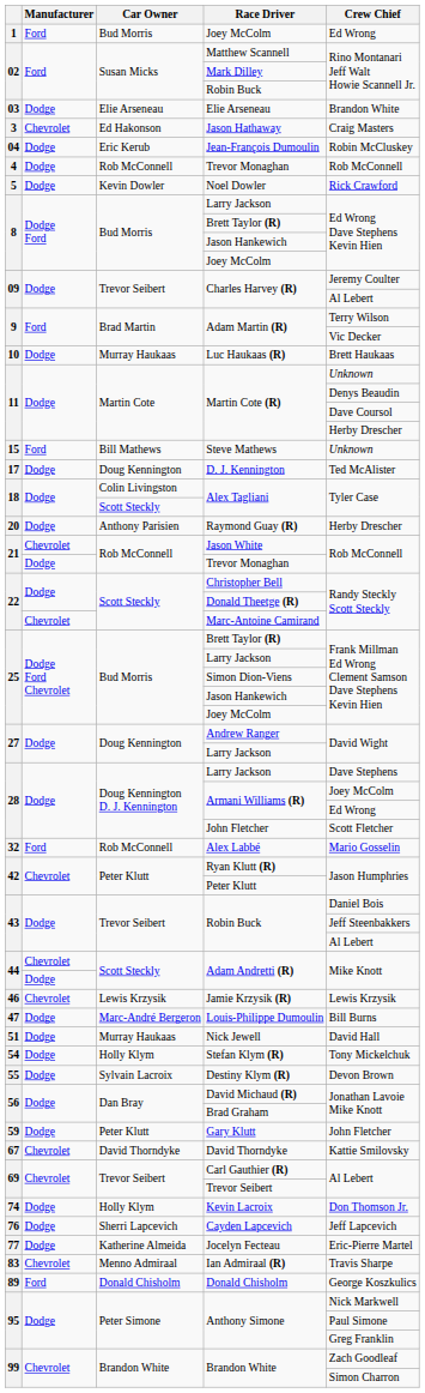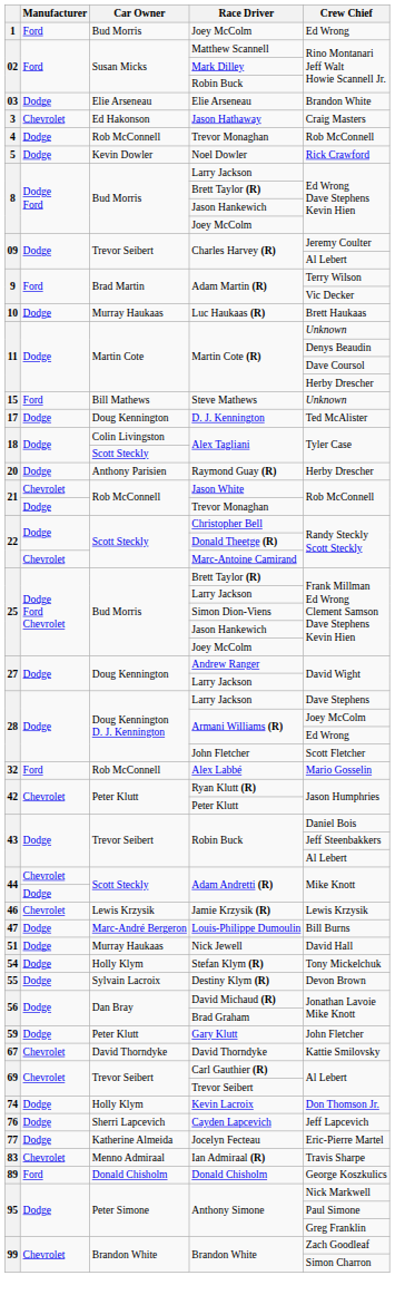- row: 04 | Dodge | Eric Kerub | Jean-François Dumoulin | Robin McCluskey
